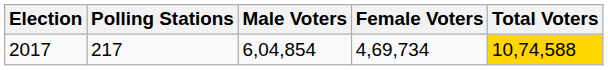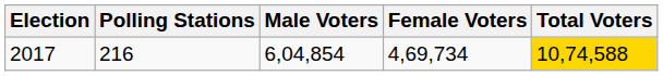2017 | Polling Stations: 217 -> 216
